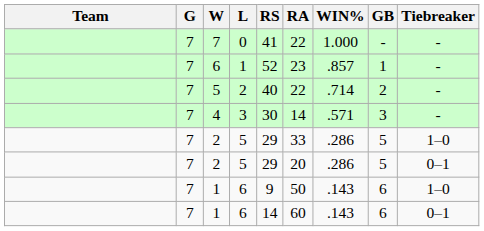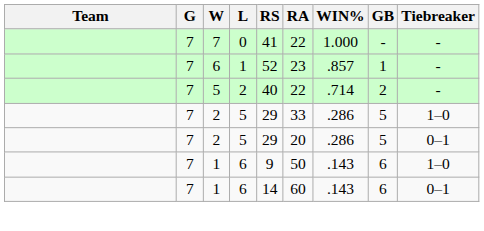- row: 7 | 4 | 3 | 30 | 14 | .571 | 3 | -
